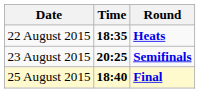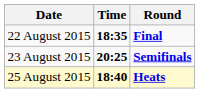22 August 2015 | Round: Heats -> Final
25 August 2015 | Round: Final -> Heats
